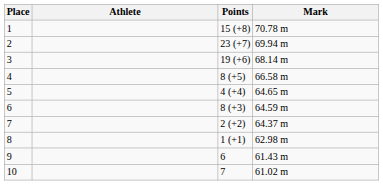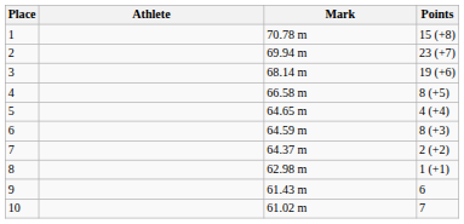columns swapped: Mark <-> Points
